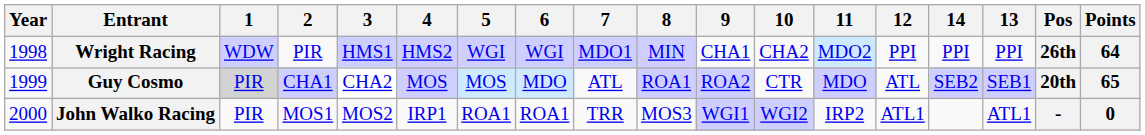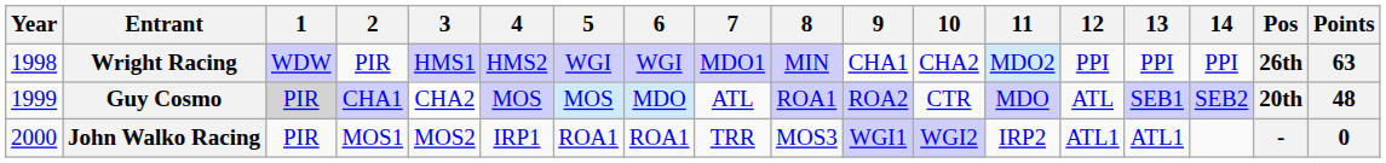columns swapped: 13 <-> 14
Wright Racing | Points: 64 -> 63
Guy Cosmo | Points: 65 -> 48
